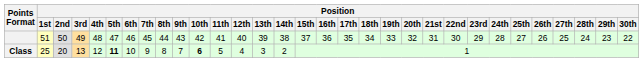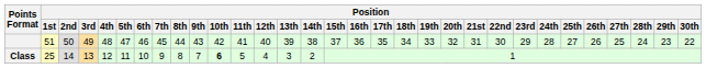Class | Position / 2nd: 20 -> 14
Class | Position / 5th: bold -> normal
